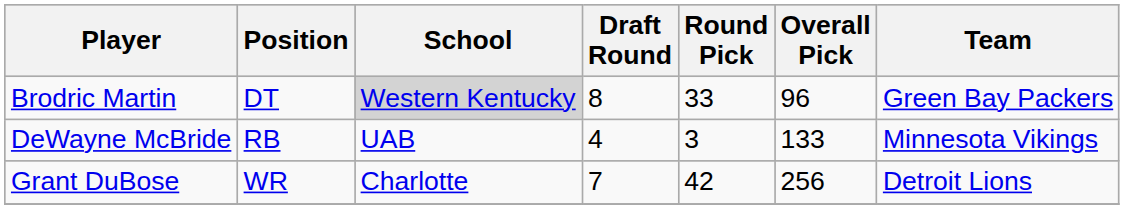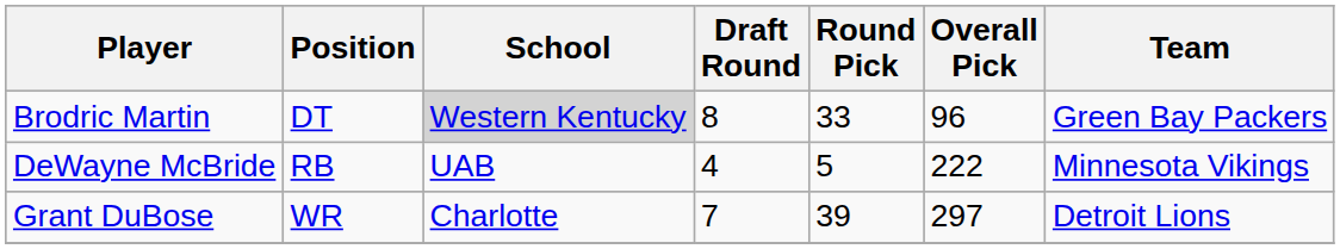DeWayne McBride | Round Pick: 3 -> 5
DeWayne McBride | Overall Pick: 133 -> 222
Grant DuBose | Round Pick: 42 -> 39
Grant DuBose | Overall Pick: 256 -> 297
